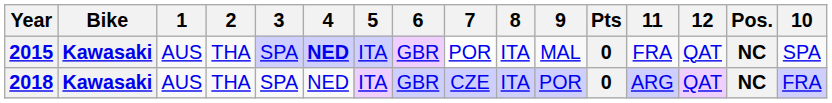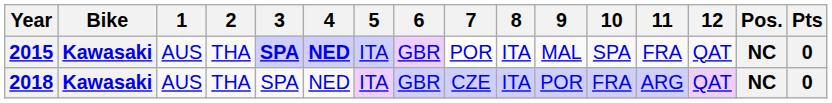columns swapped: 10 <-> Pts
2015 | 3: normal -> bold
